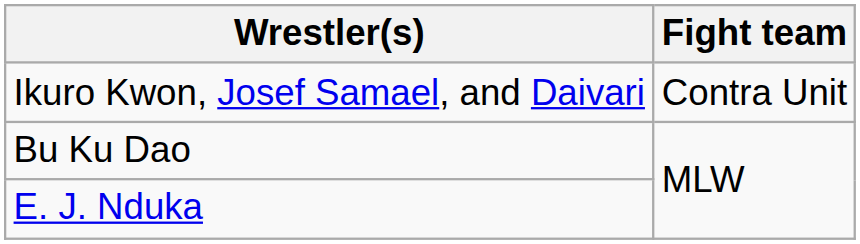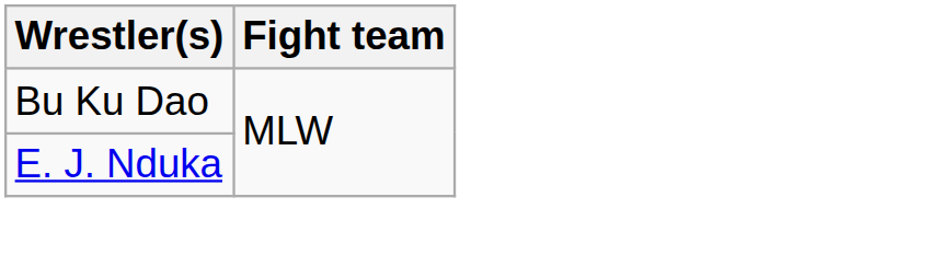- row: Ikuro Kwon, Josef Samael, and Daivari | Contra Unit
